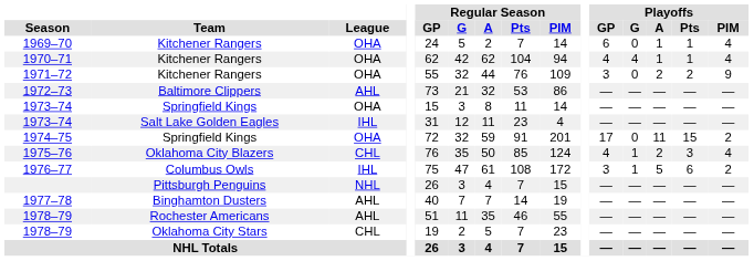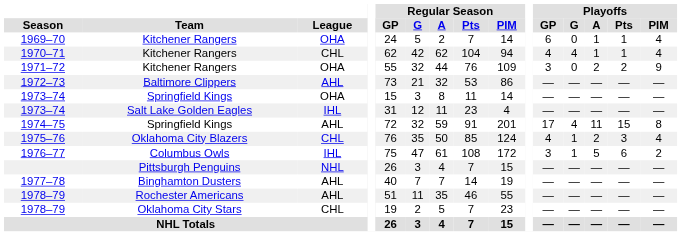1970–71 | League: OHA -> CHL
1974–75 | League: OHA -> AHL
1974–75 | Playoffs / G: 0 -> 4
1974–75 | Playoffs / PIM: 2 -> 8
